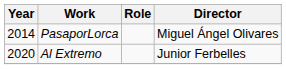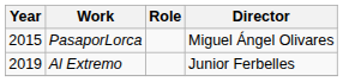PasaporLorca | Year: 2014 -> 2015
Al Extremo | Year: 2020 -> 2019
